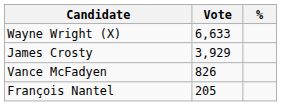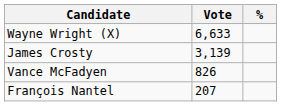James Crosty | Vote: 3,929 -> 3,139
François Nantel | Vote: 205 -> 207
